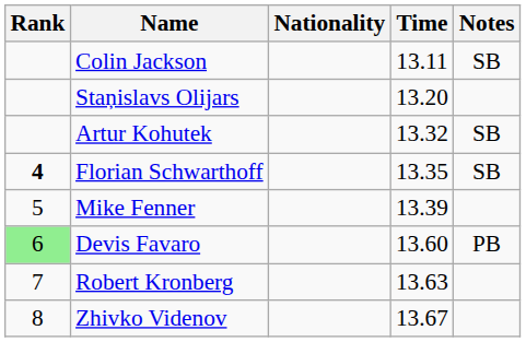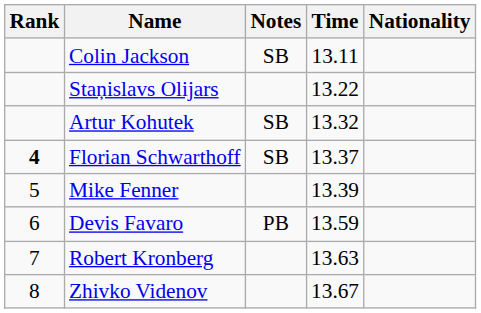columns swapped: Nationality <-> Notes
Staņislavs Olijars | Time: 13.20 -> 13.22
Florian Schwarthoff | Time: 13.35 -> 13.37
Devis Favaro | Rank: lightgreen background -> no background
Devis Favaro | Time: 13.60 -> 13.59
